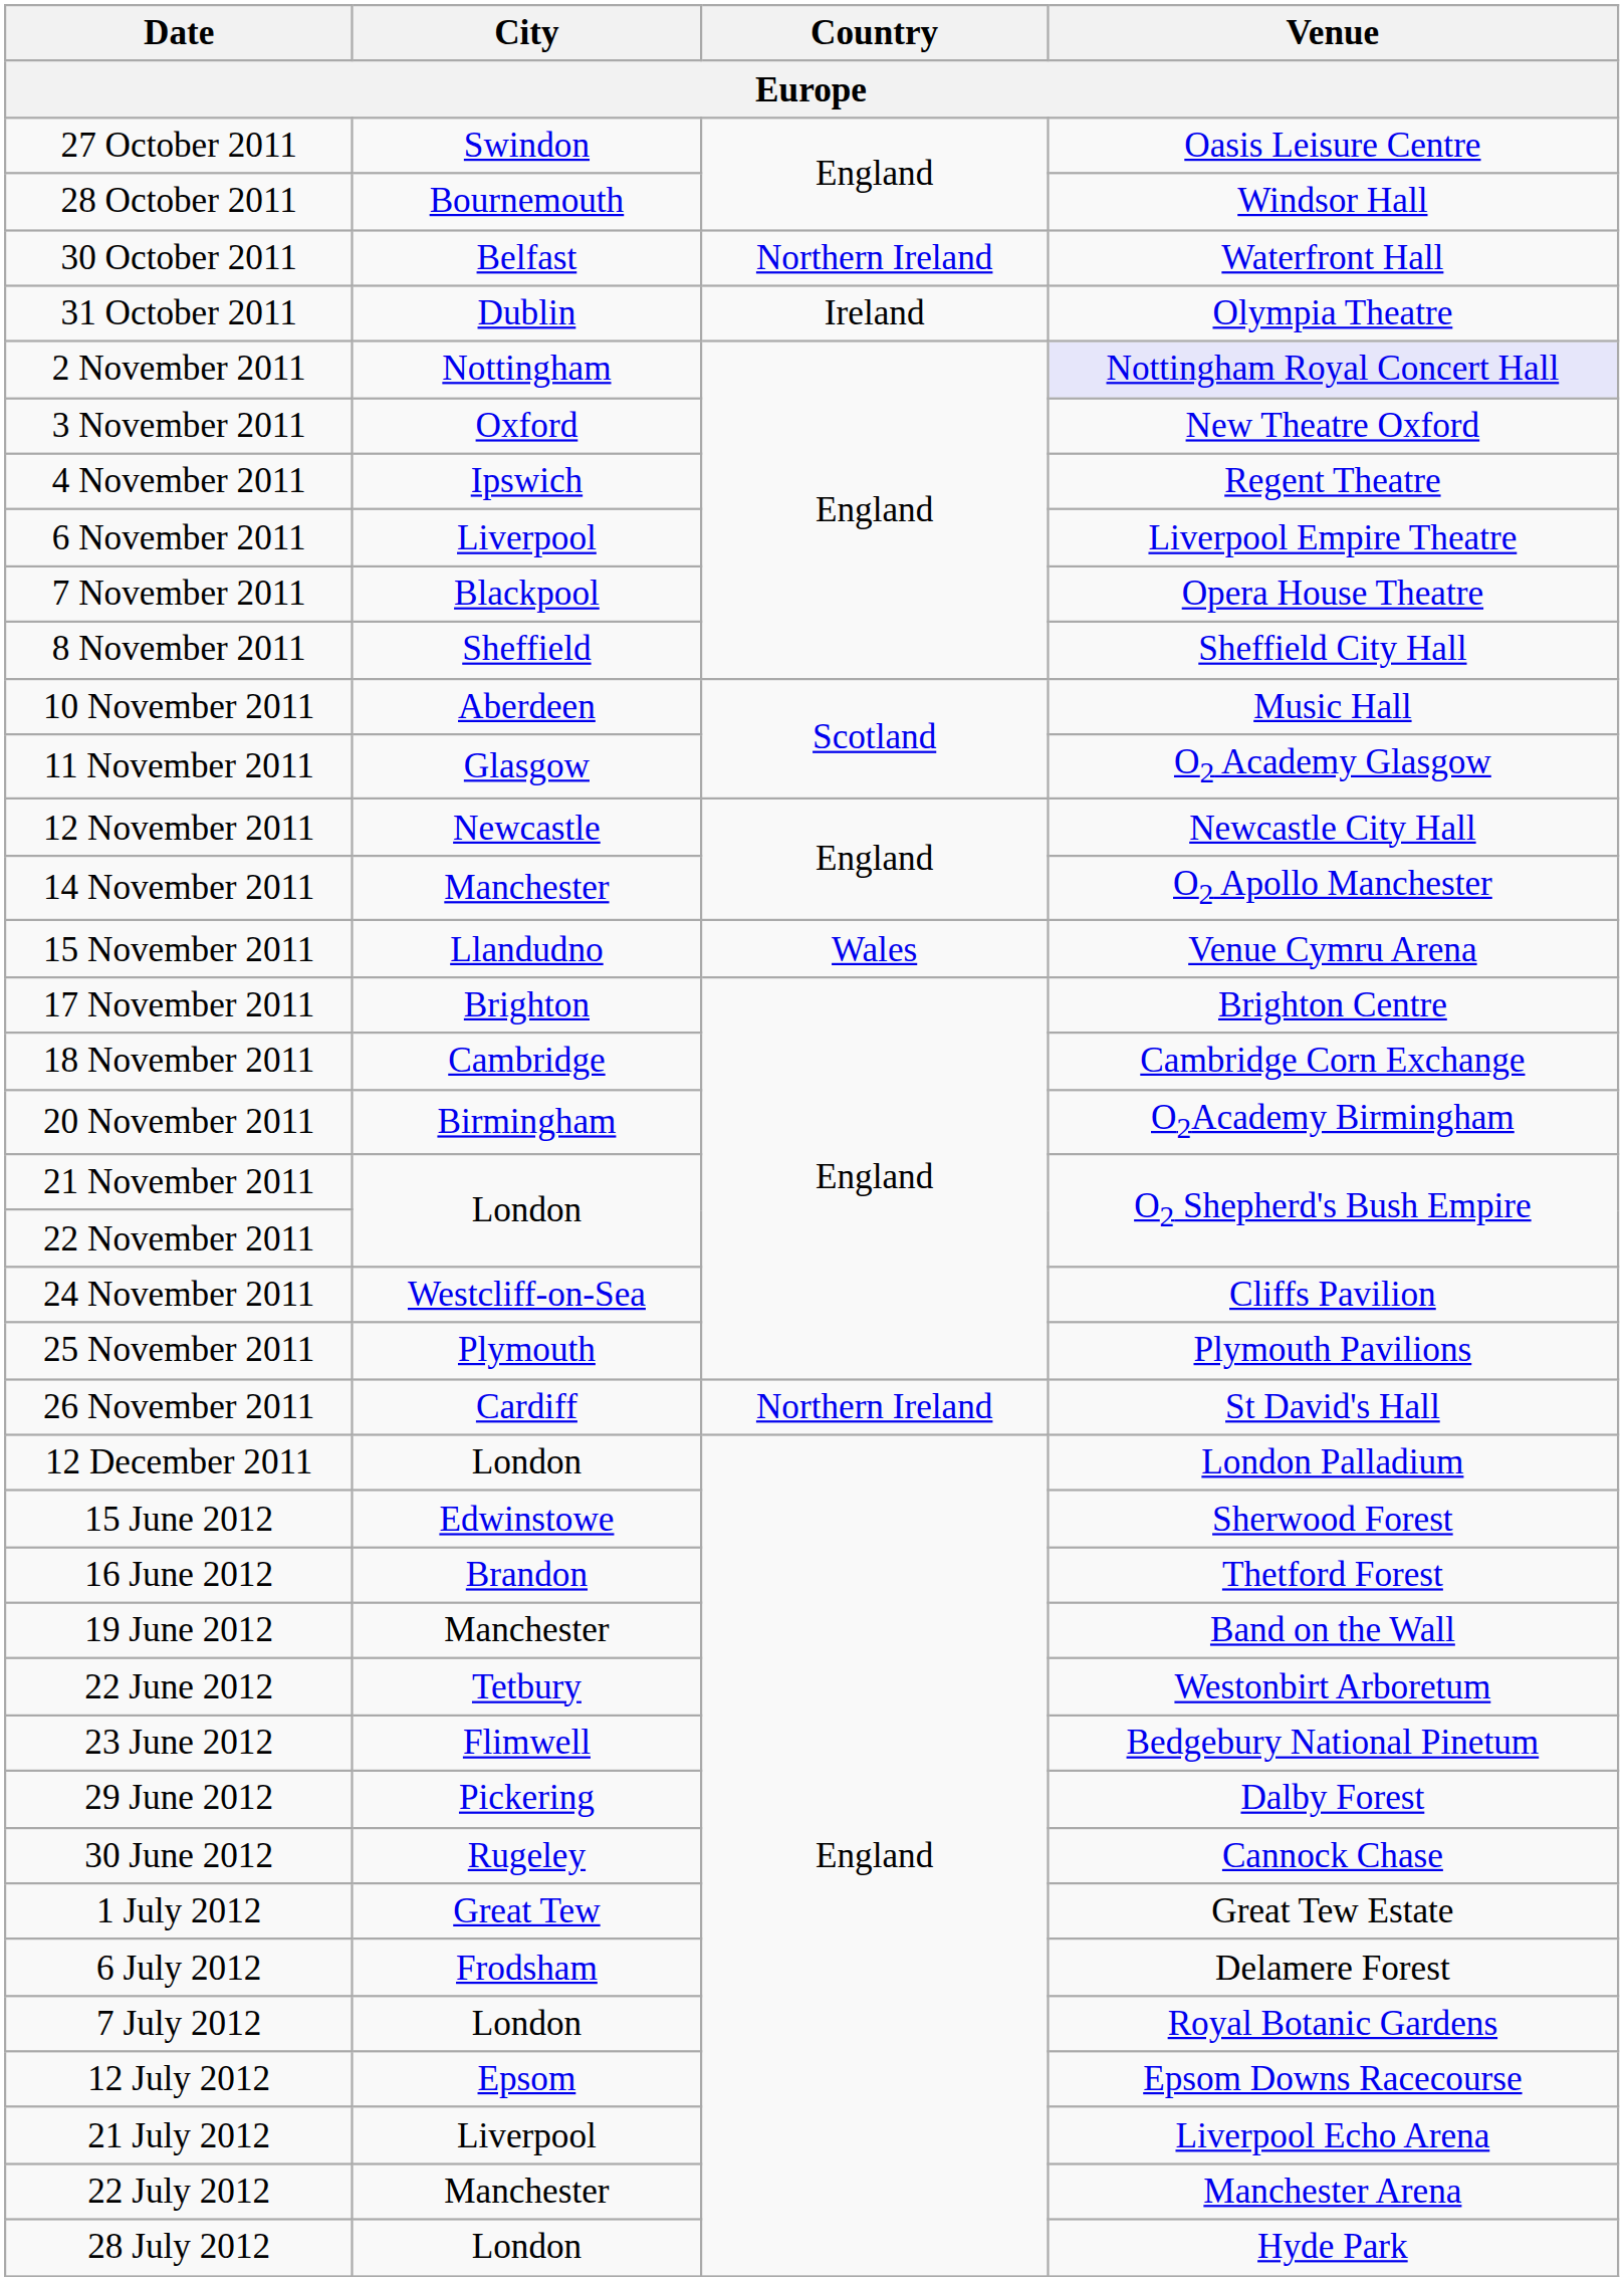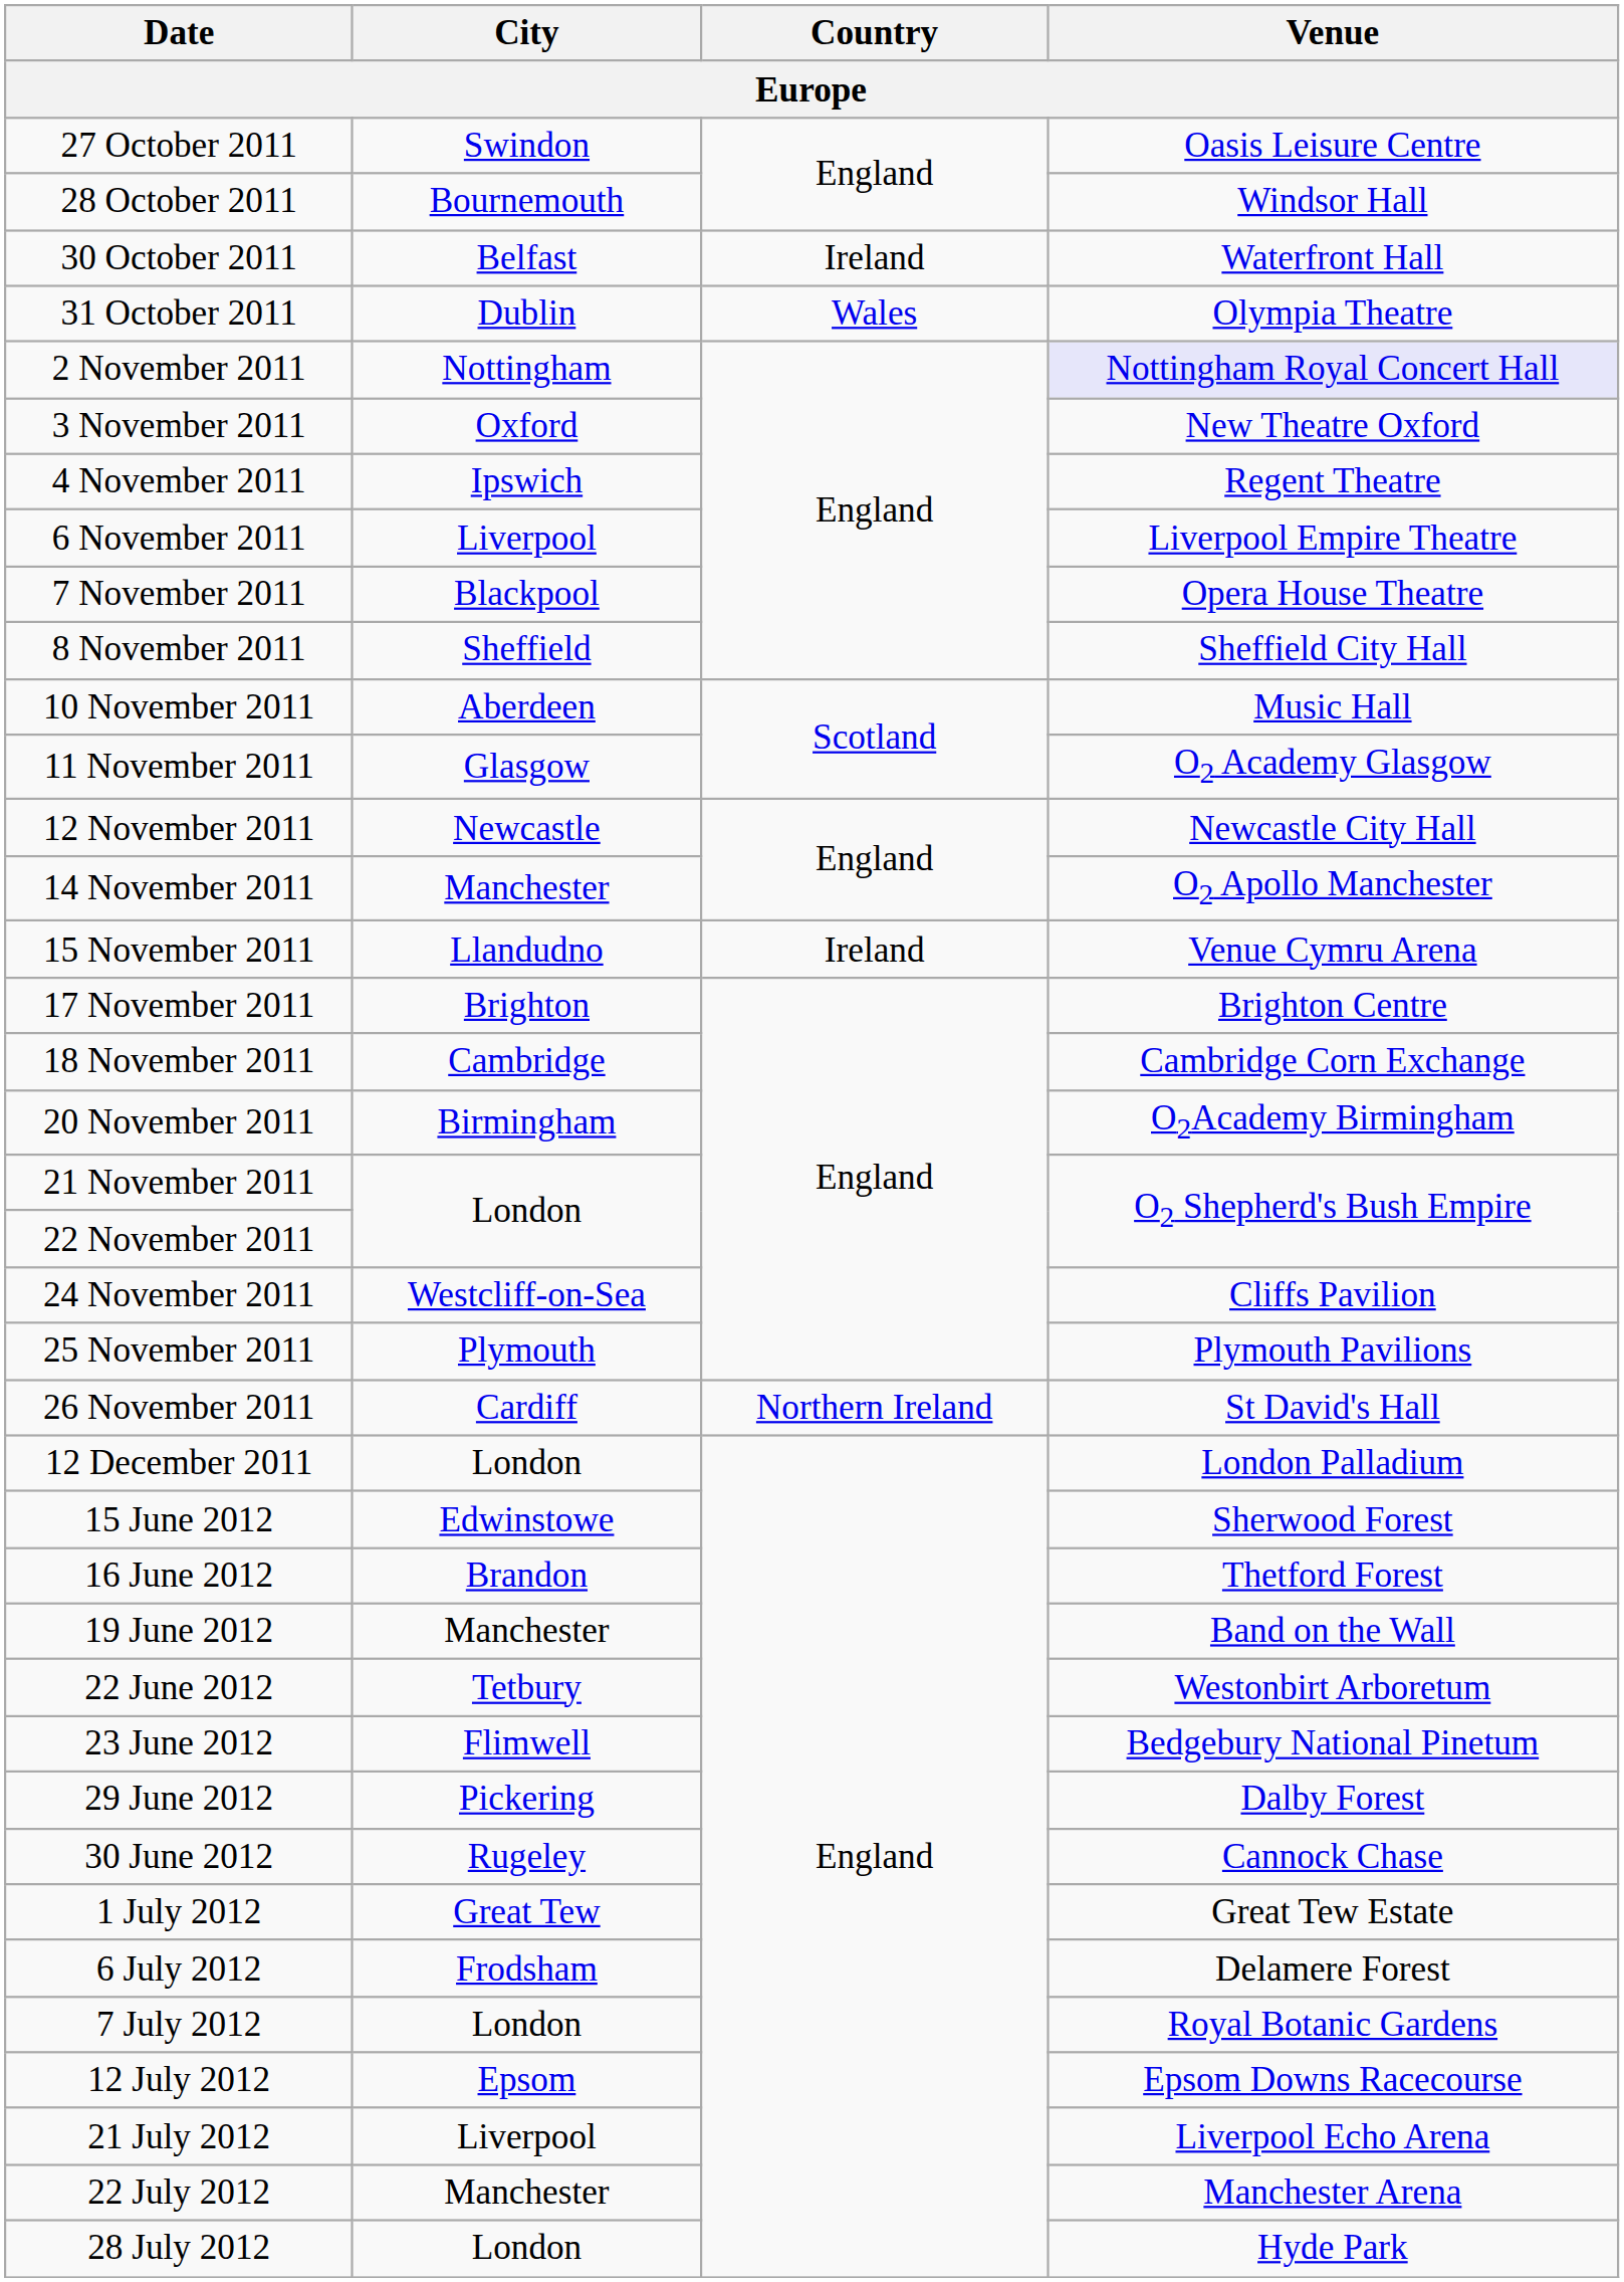30 October 2011 | Country: Northern Ireland -> Ireland
31 October 2011 | Country: Ireland -> Wales
15 November 2011 | Country: Wales -> Ireland
